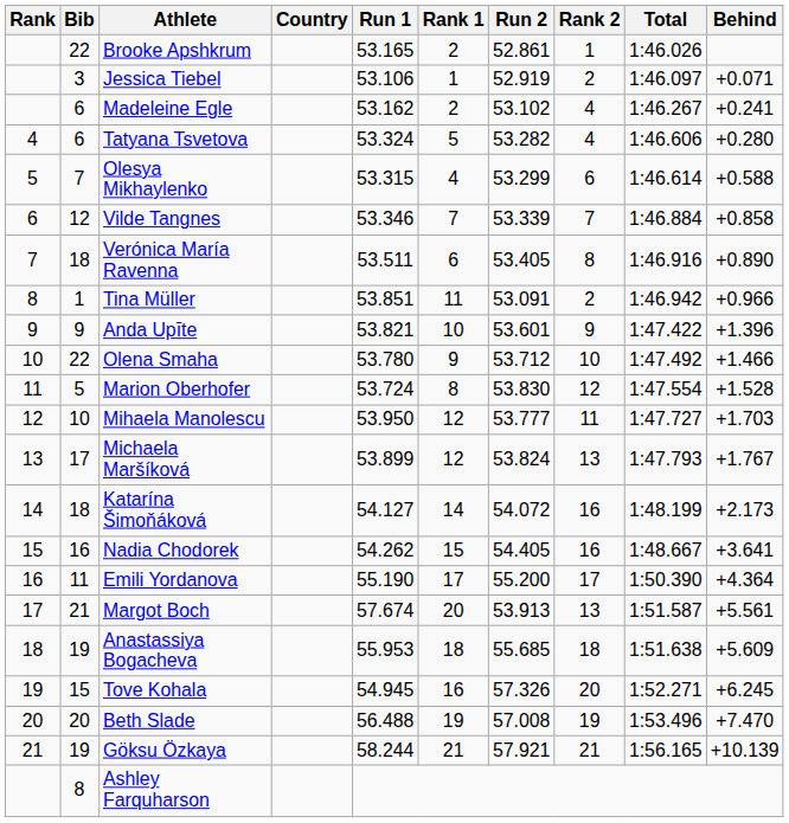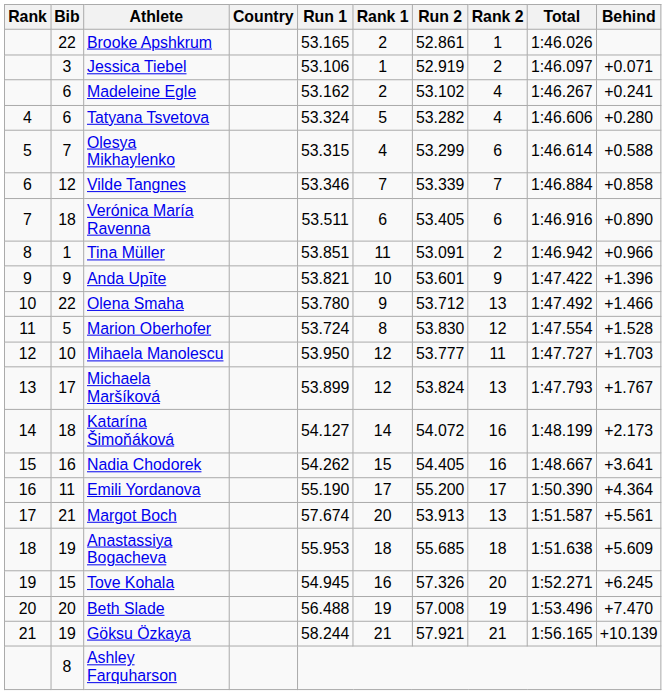Verónica María Ravenna | Rank 2: 8 -> 6
Olena Smaha | Rank 2: 10 -> 13
